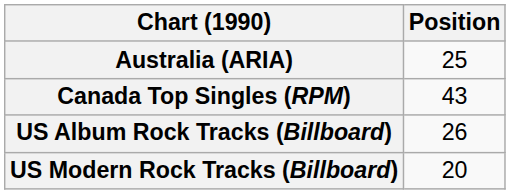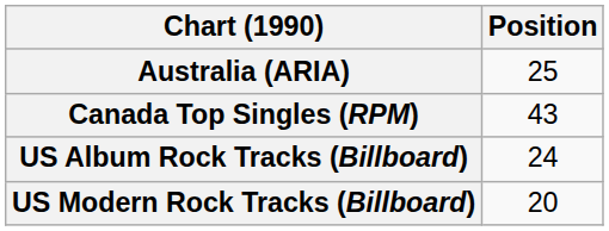US Album Rock Tracks (Billboard) | Position: 26 -> 24
